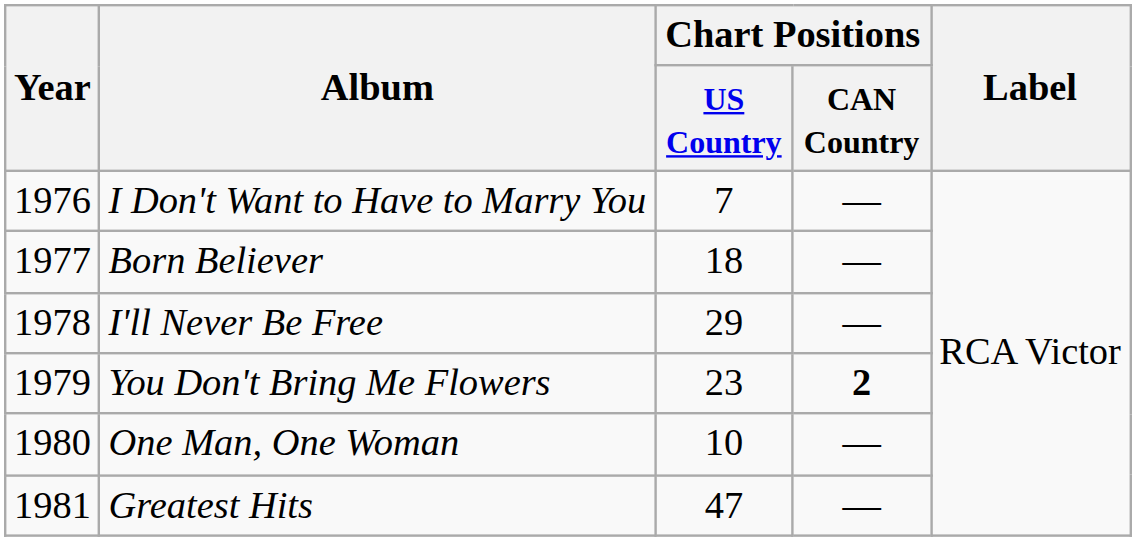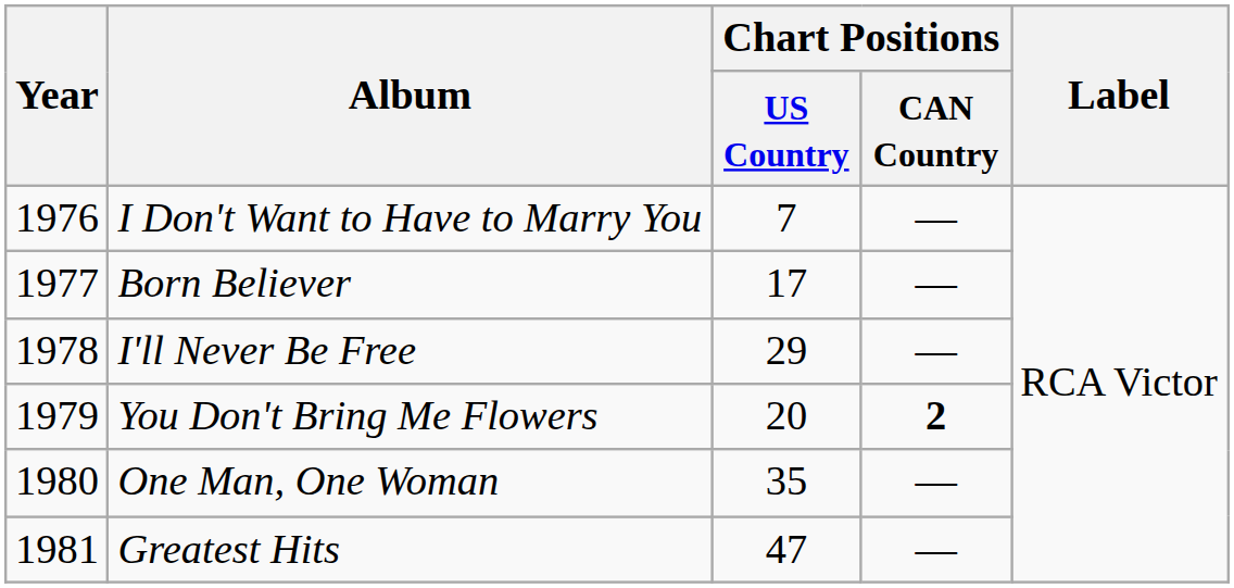Born Believer | Chart Positions / US Country: 18 -> 17
You Don't Bring Me Flowers | Chart Positions / US Country: 23 -> 20
One Man, One Woman | Chart Positions / US Country: 10 -> 35
